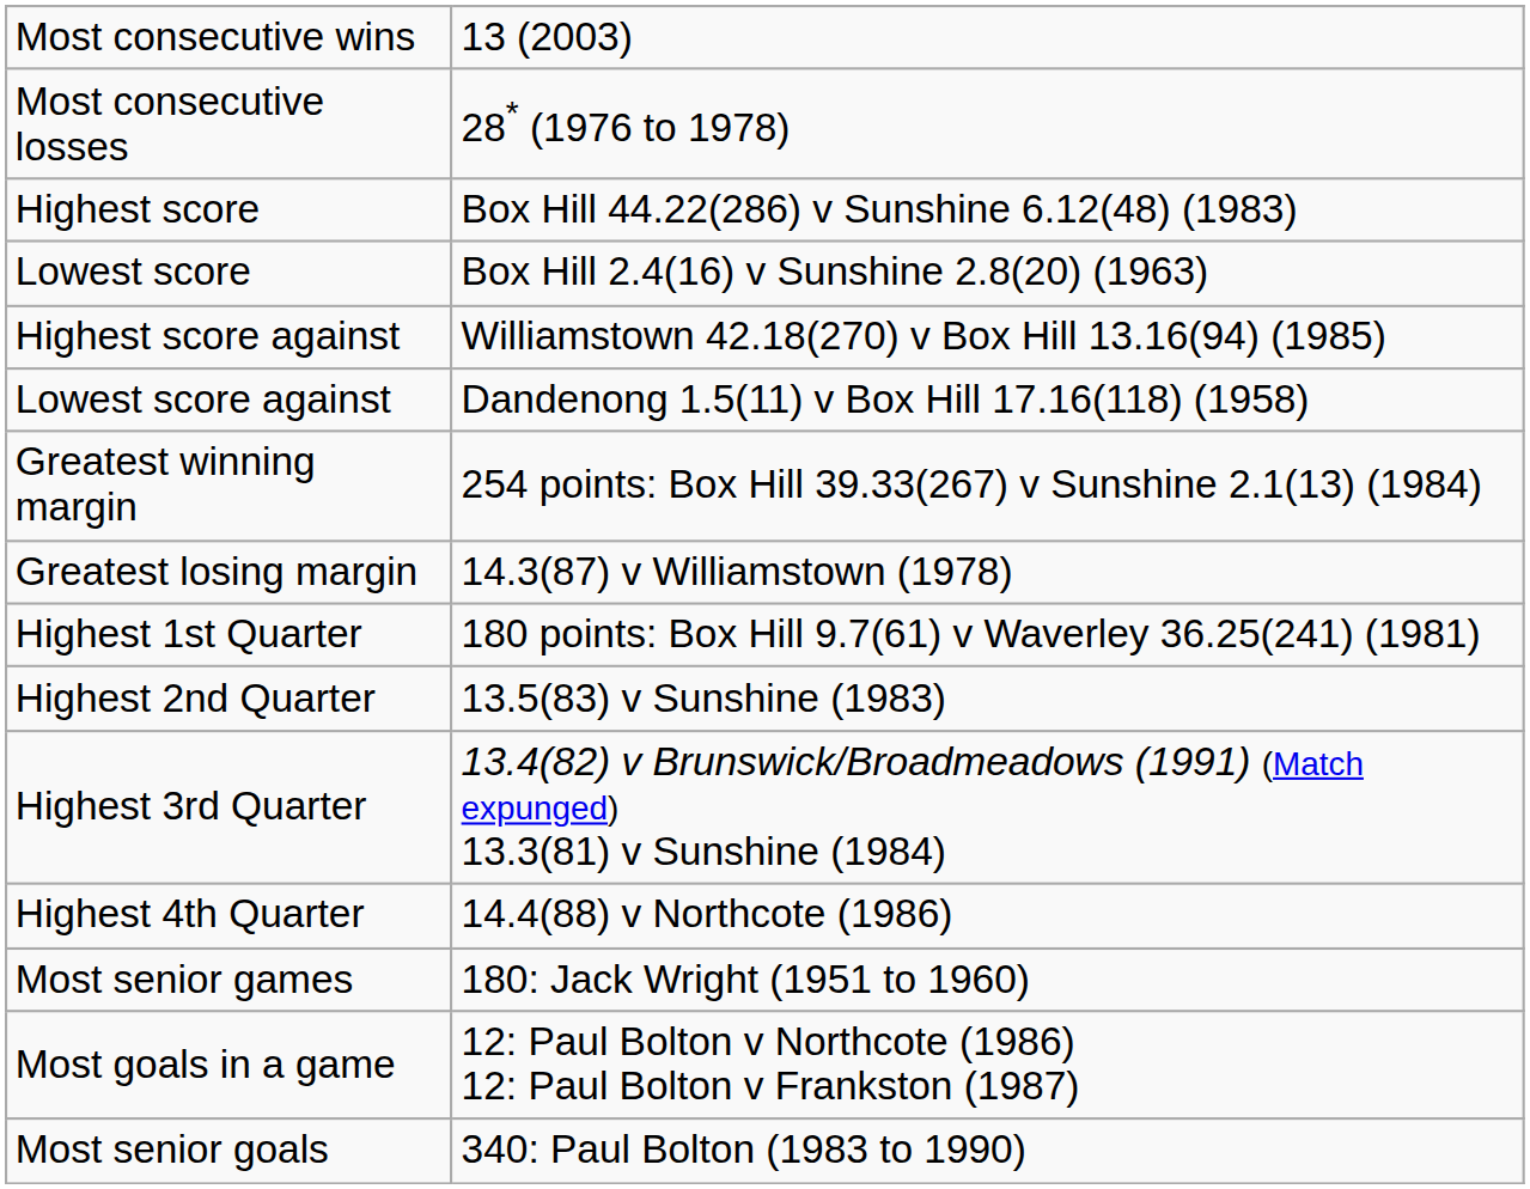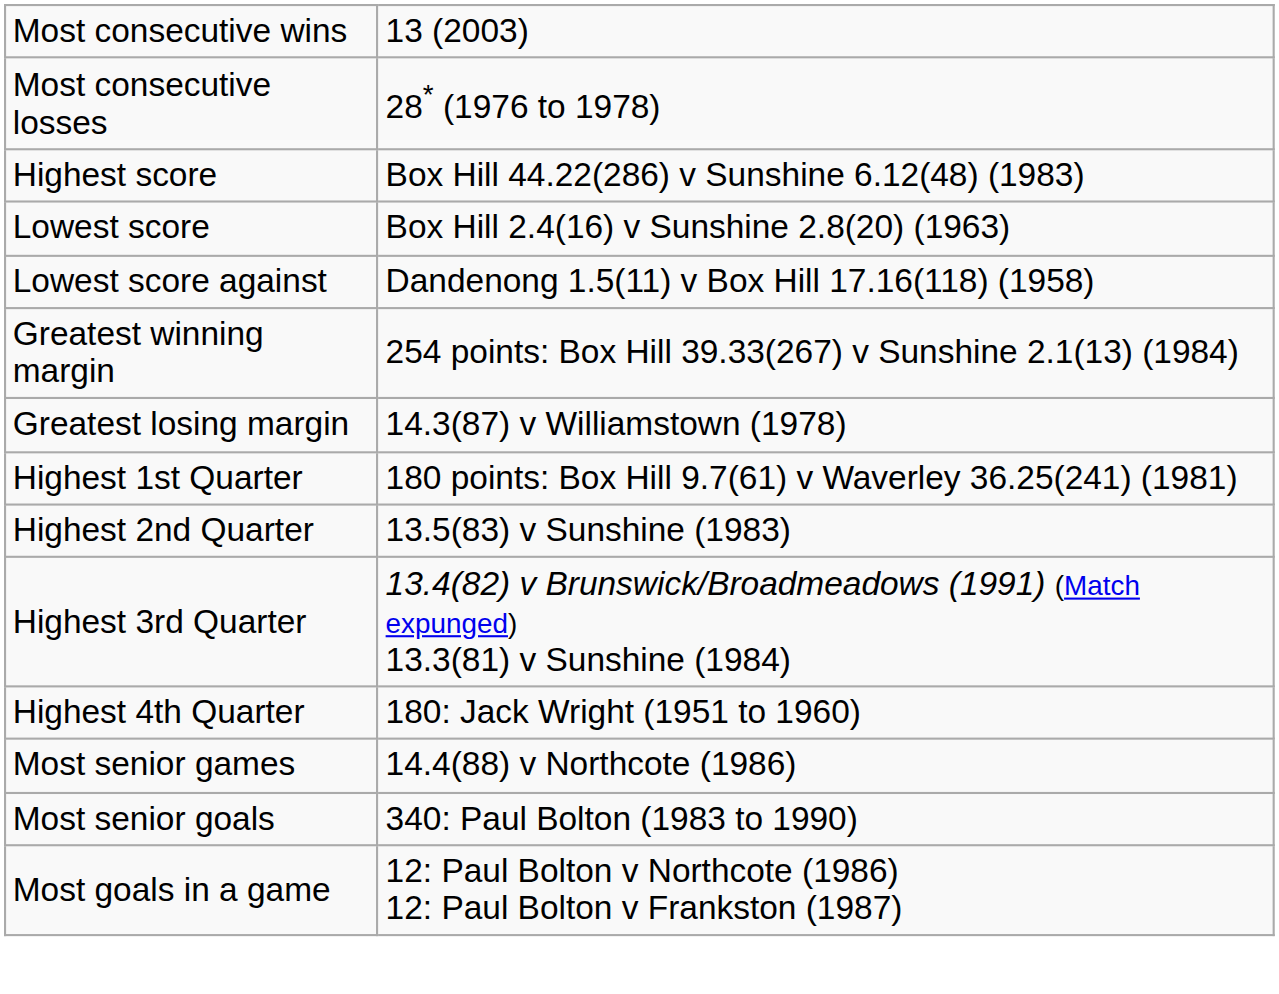- row: Highest score against | Williamstown 42.18(270) v Box Hill 13.16(94) (1985)
Highest 4th Quarter | column 2: 14.4(88) v Northcote (1986) -> 180: Jack Wright (1951 to 1960)
Most senior games | column 2: 180: Jack Wright (1951 to 1960) -> 14.4(88) v Northcote (1986)
rows swapped: Most senior goals <-> Most goals in a game
